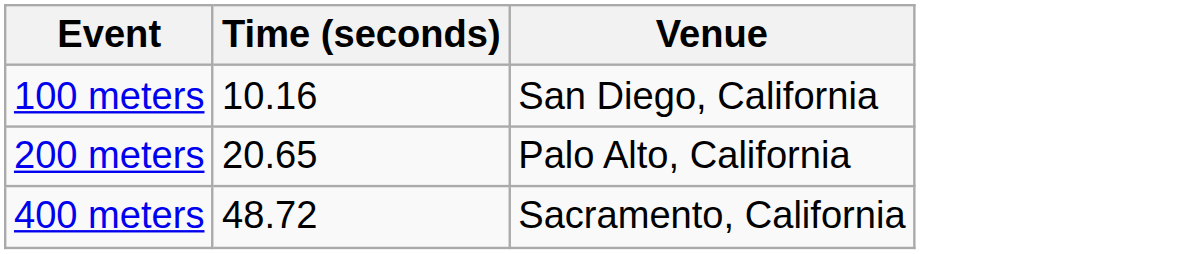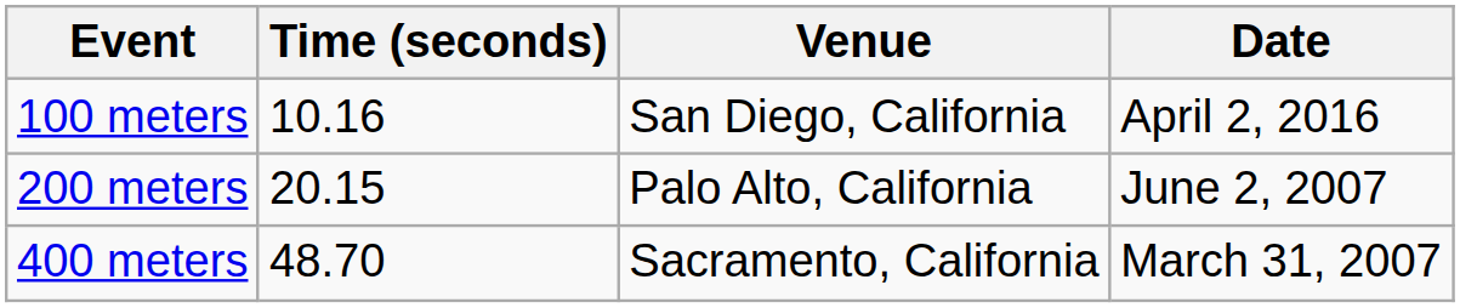+ column: Date | April 2, 2016 | June 2, 2007 | March 31, 2007
200 meters | Time (seconds): 20.65 -> 20.15
400 meters | Time (seconds): 48.72 -> 48.70
